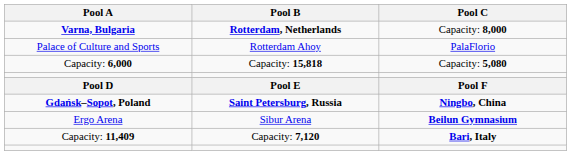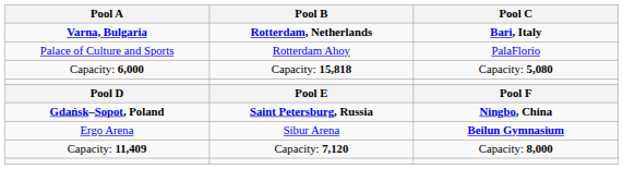Varna, Bulgaria | Pool C: Capacity: 8,000 -> Bari, Italy
Capacity: 11,409 | Pool C: Bari, Italy -> Capacity: 8,000
